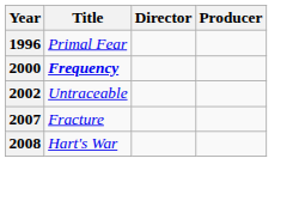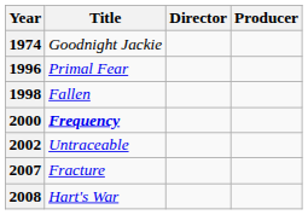+ row: 1974 | Goodnight Jackie
+ row: 1998 | Fallen
